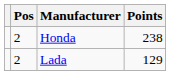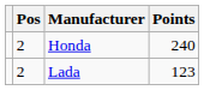Honda | Points: 238 -> 240
Lada | Points: 129 -> 123
